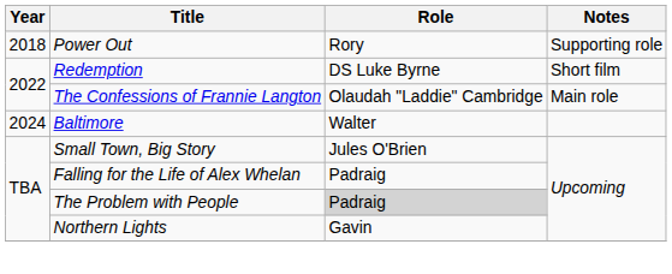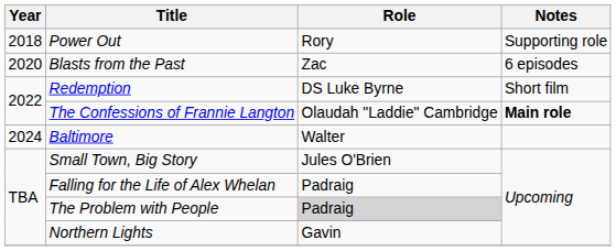+ row: 2020 | Blasts from the Past | Zac | 6 episodes
The Confessions of Frannie Langton | Notes: normal -> bold
